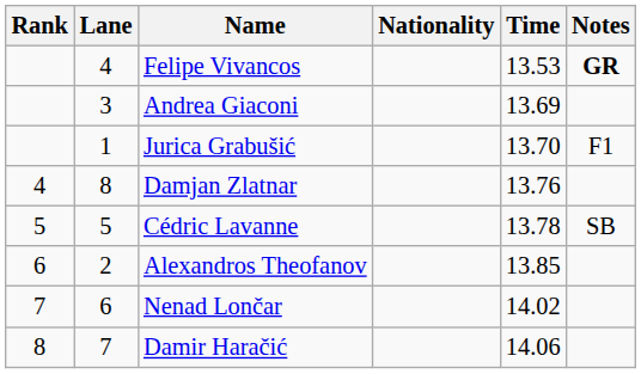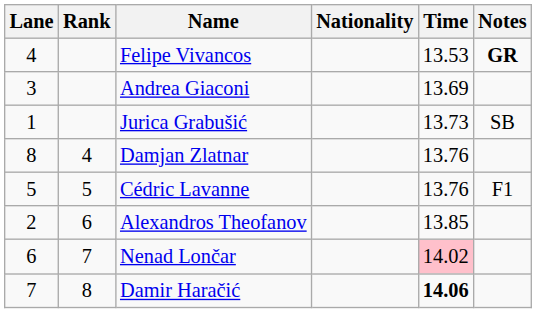columns swapped: Rank <-> Lane
Jurica Grabušić | Time: 13.70 -> 13.73
Jurica Grabušić | Notes: F1 -> SB
Cédric Lavanne | Time: 13.78 -> 13.76
Cédric Lavanne | Notes: SB -> F1
Nenad Lončar | Time: no background -> pink background
Damir Haračić | Time: normal -> bold
